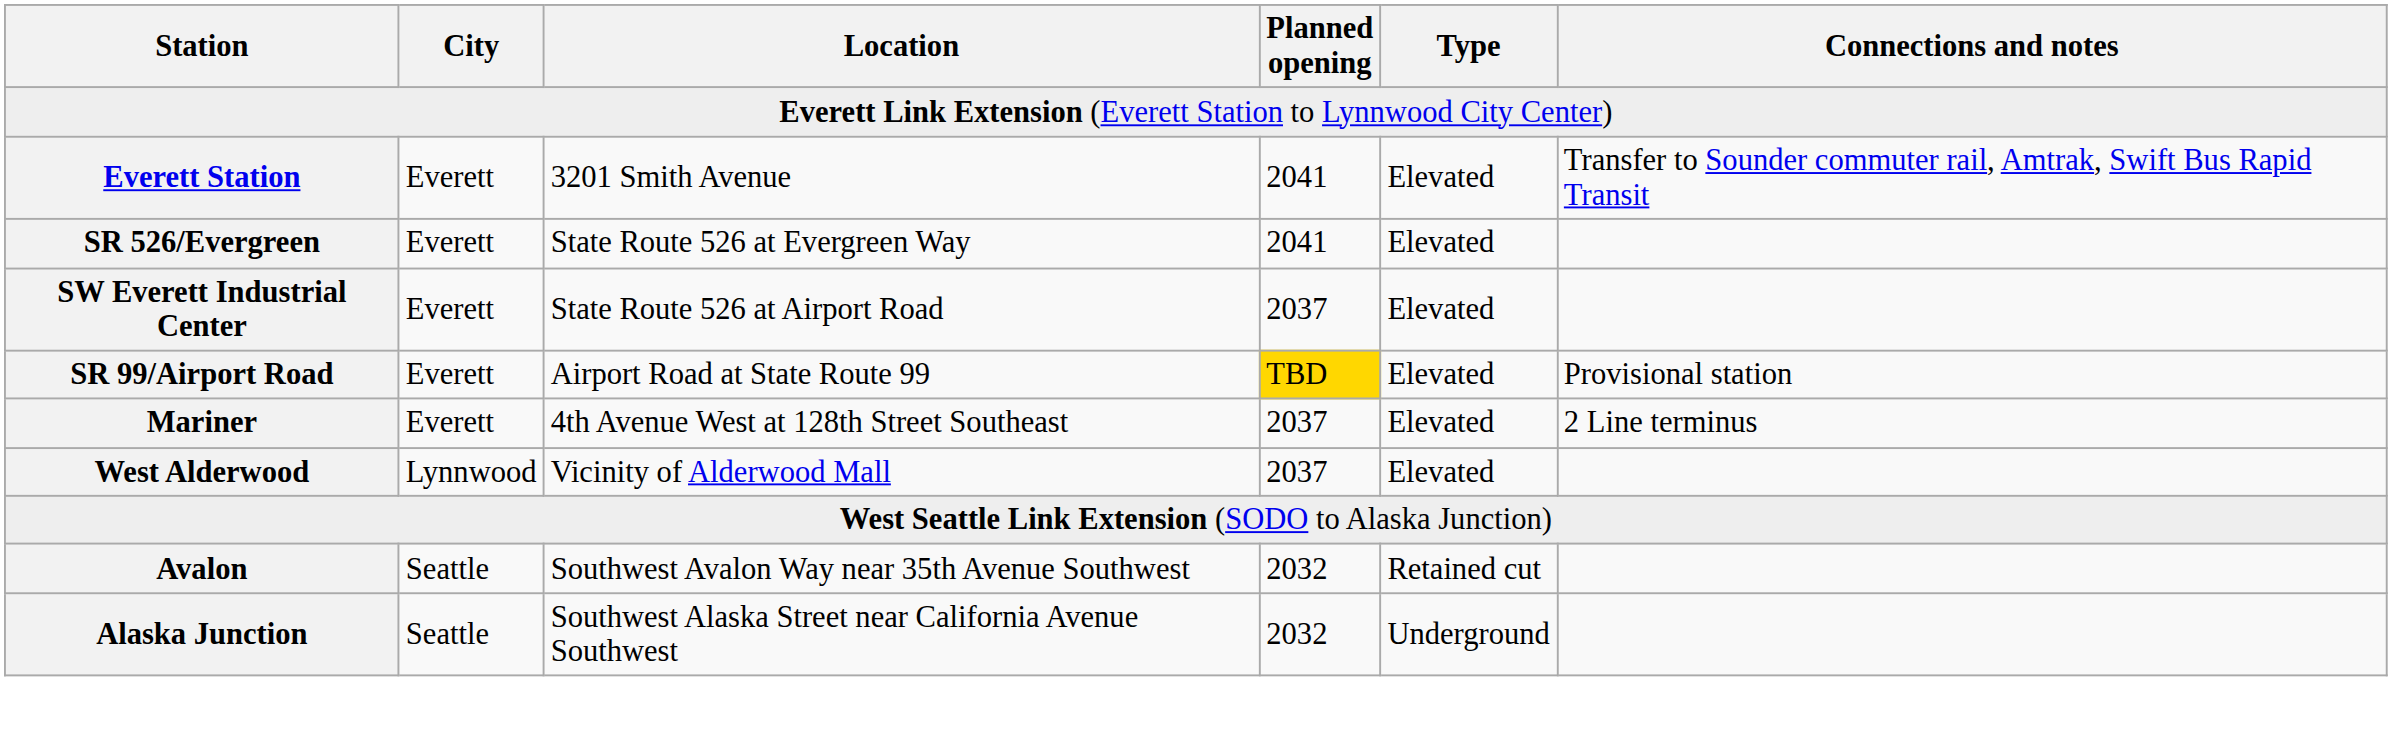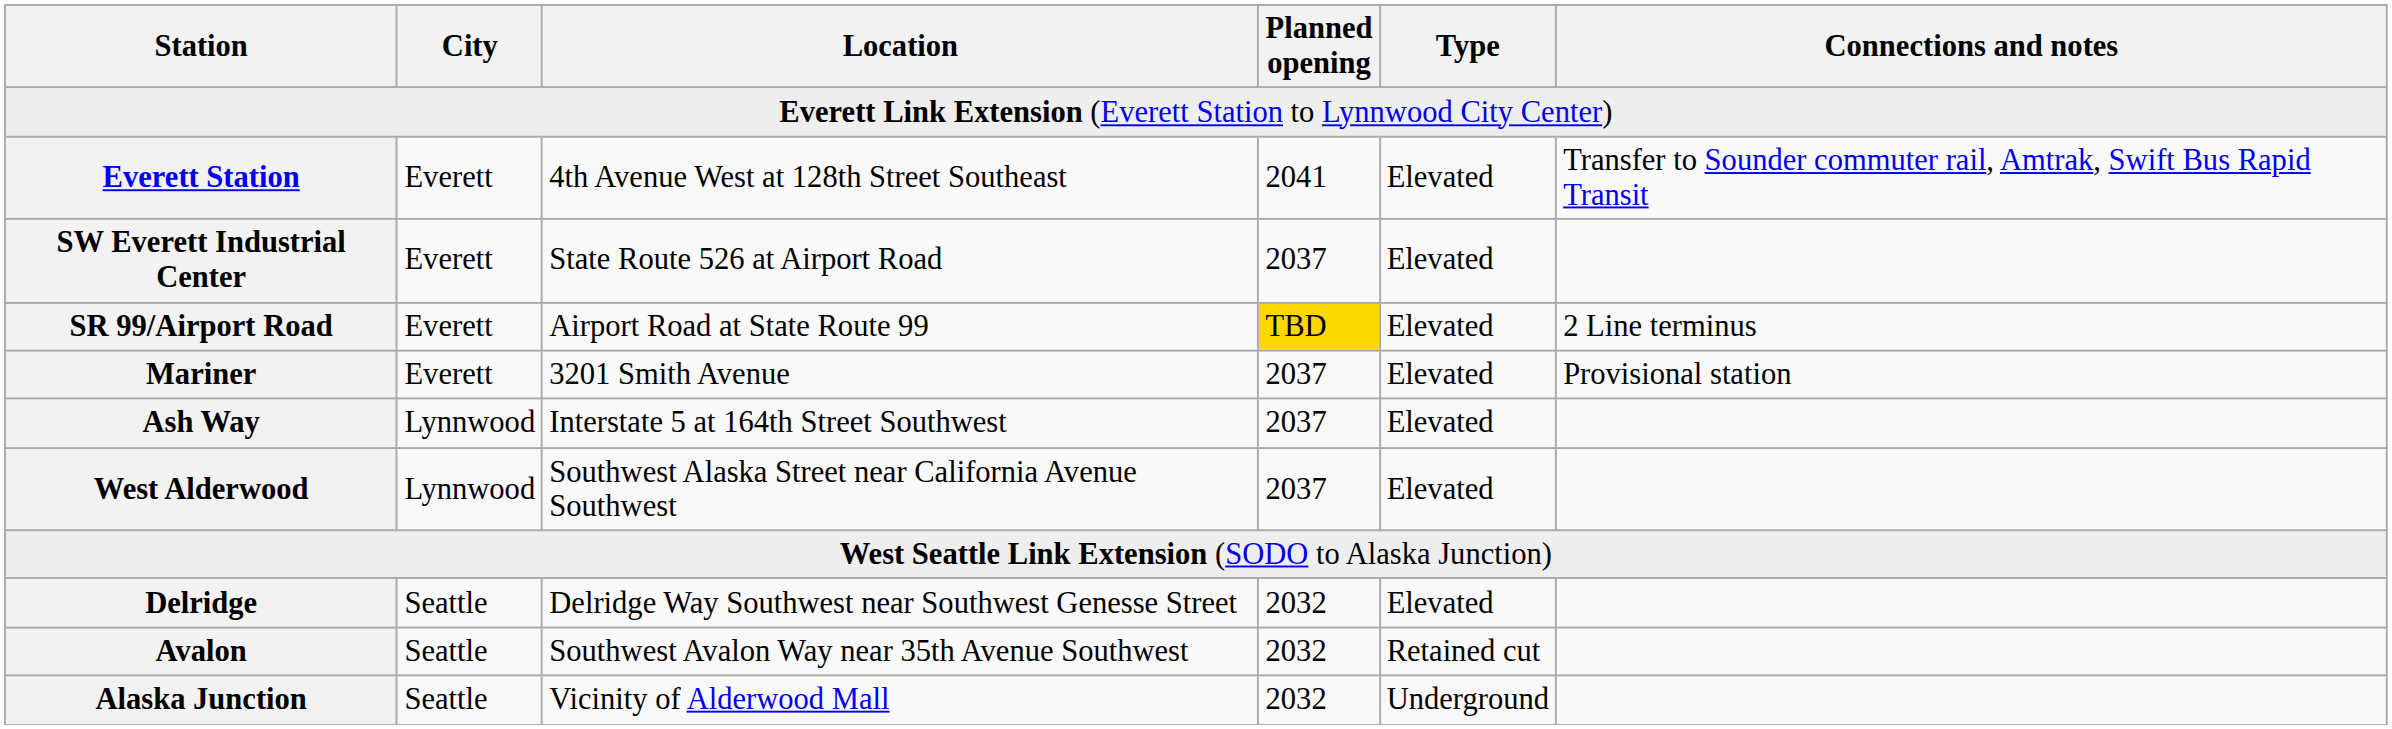Everett Station | Location: 3201 Smith Avenue -> 4th Avenue West at 128th Street Southeast
- row: SR 526/Evergreen | Everett | State Route 526 at Evergreen Way | 2041 | Elevated
SR 99/Airport Road | Connections and notes: Provisional station -> 2 Line terminus
Mariner | Location: 4th Avenue West at 128th Street Southeast -> 3201 Smith Avenue
Mariner | Connections and notes: 2 Line terminus -> Provisional station
+ row: Ash Way | Lynnwood | Interstate 5 at 164th Street Southwest | 2037 | Elevated
West Alderwood | Location: Vicinity of Alderwood Mall -> Southwest Alaska Street near California Avenue Southwest
+ row: Delridge | Seattle | Delridge Way Southwest near Southwest Genesse Street | 2032 | Elevated
Alaska Junction | Location: Southwest Alaska Street near California Avenue Southwest -> Vicinity of Alderwood Mall
